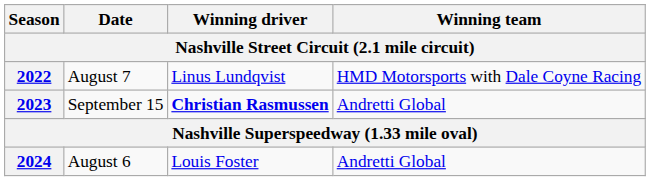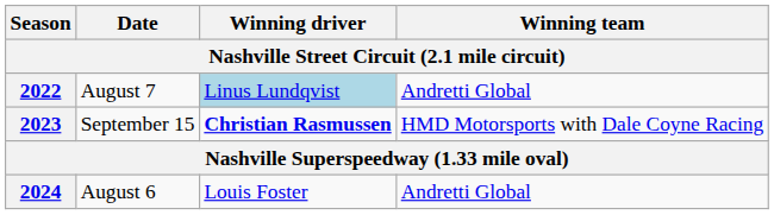2022 | Winning driver: no background -> lightblue background
2022 | Winning team: HMD Motorsports with Dale Coyne Racing -> Andretti Global
2023 | Winning team: Andretti Global -> HMD Motorsports with Dale Coyne Racing
